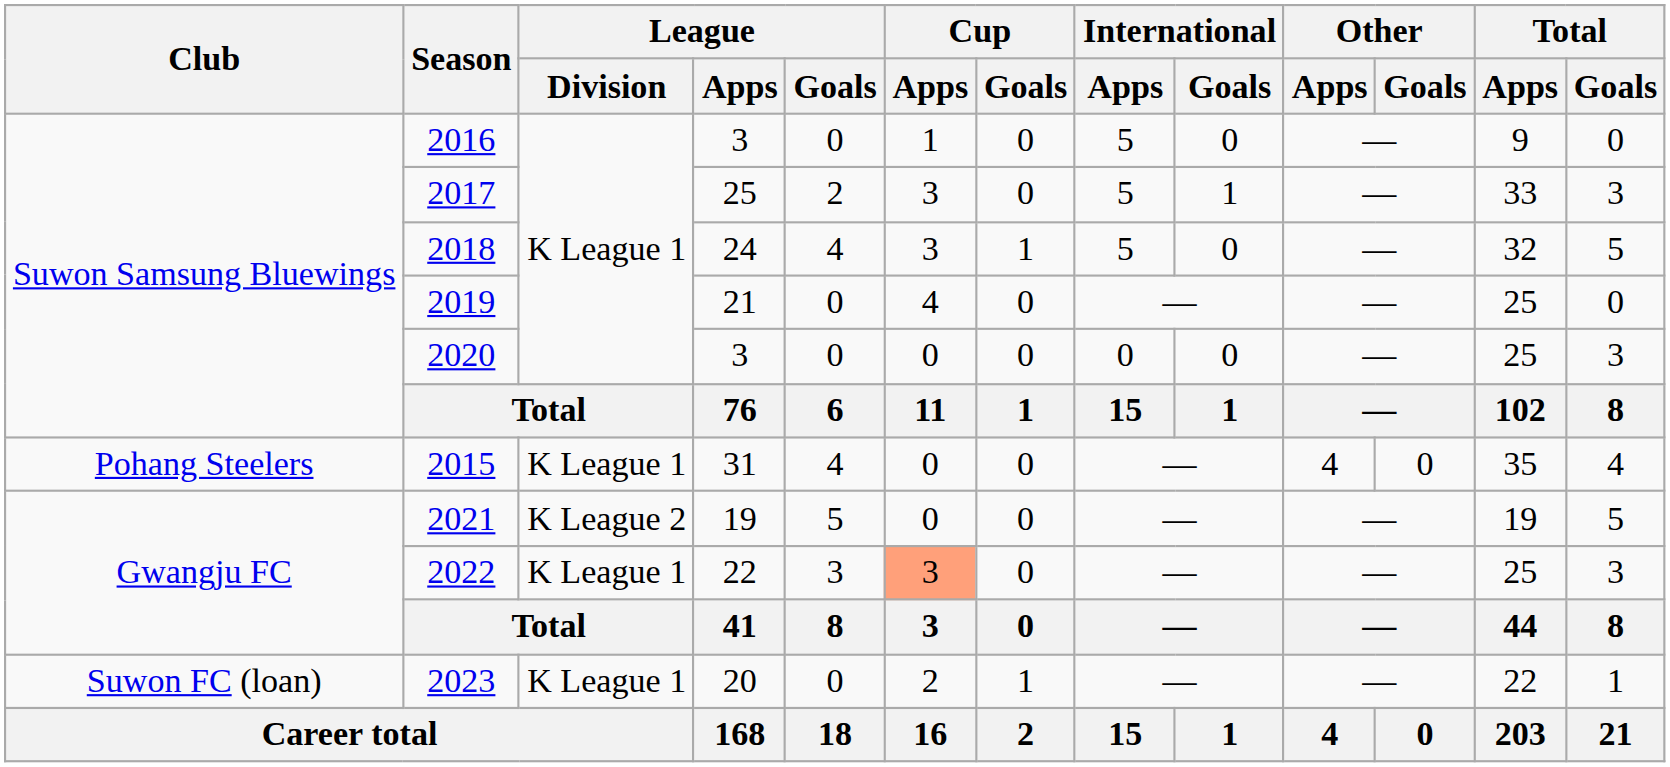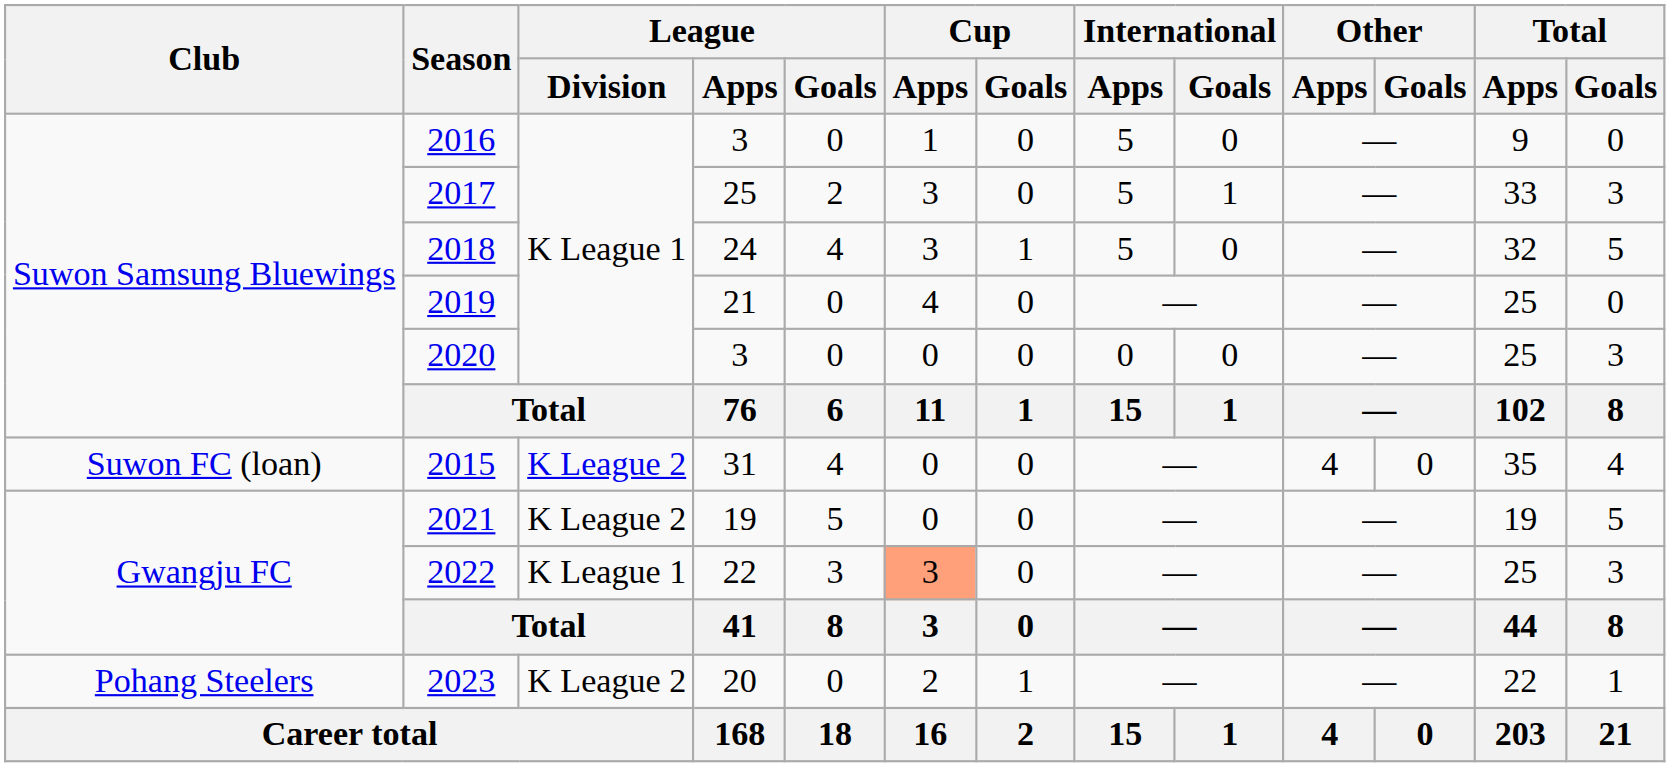2015 | Club: Pohang Steelers -> Suwon FC (loan)
2015 | League / Division: K League 1 -> K League 2
2023 | Club: Suwon FC (loan) -> Pohang Steelers
2023 | League / Division: K League 1 -> K League 2
